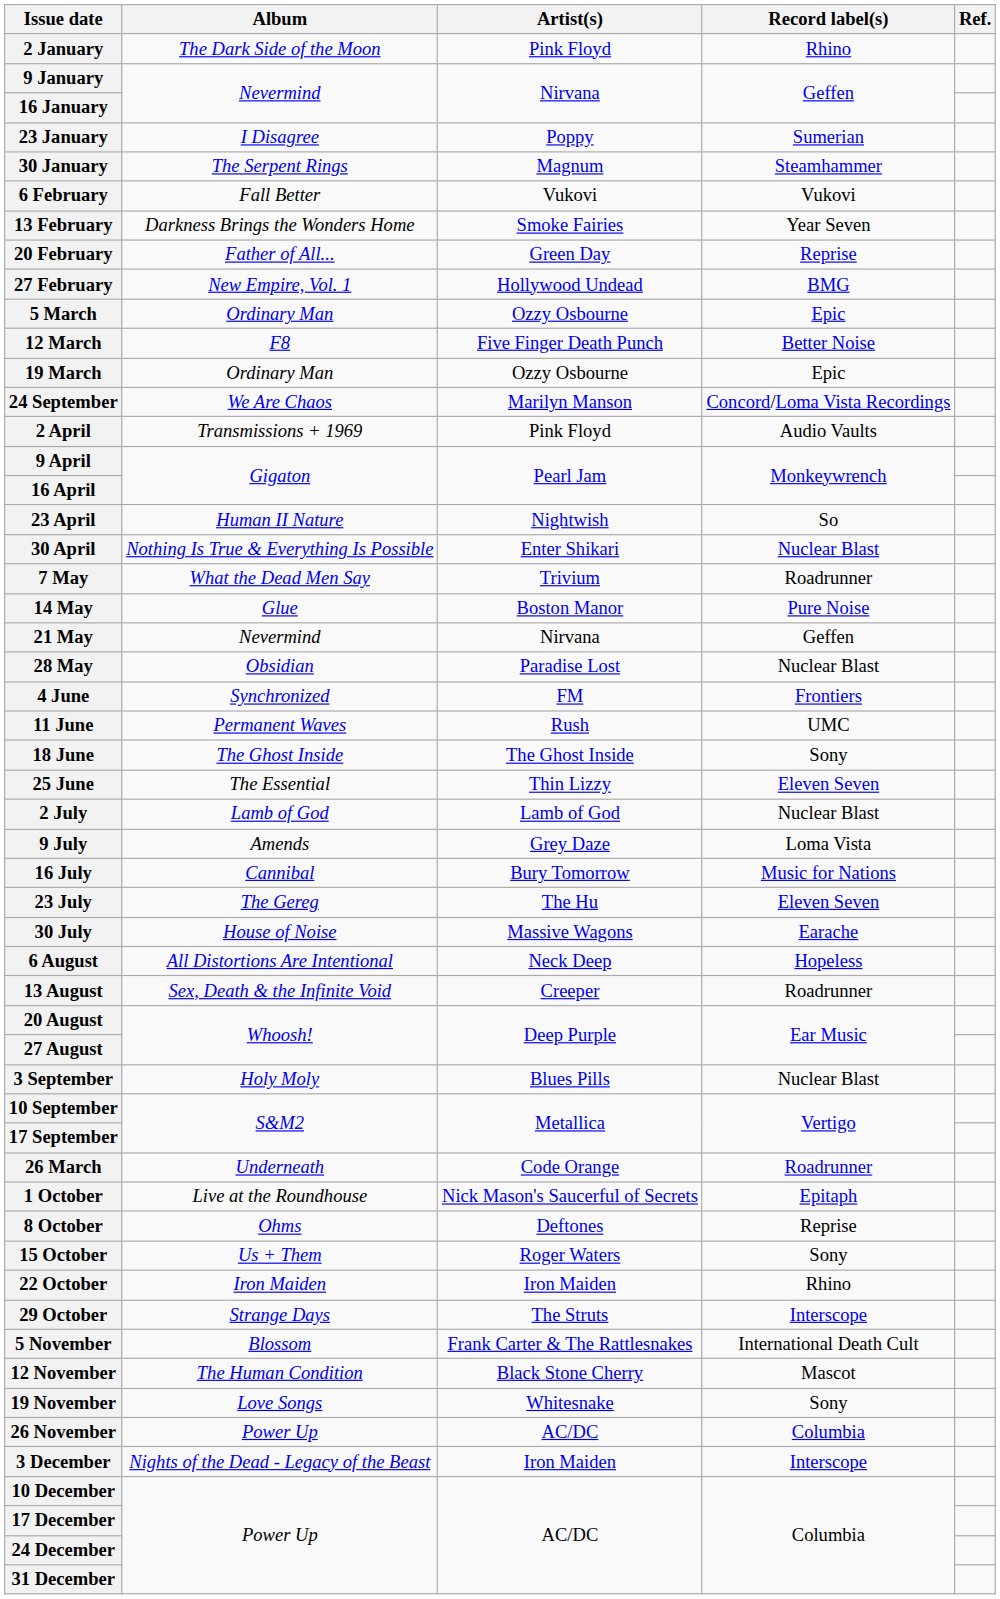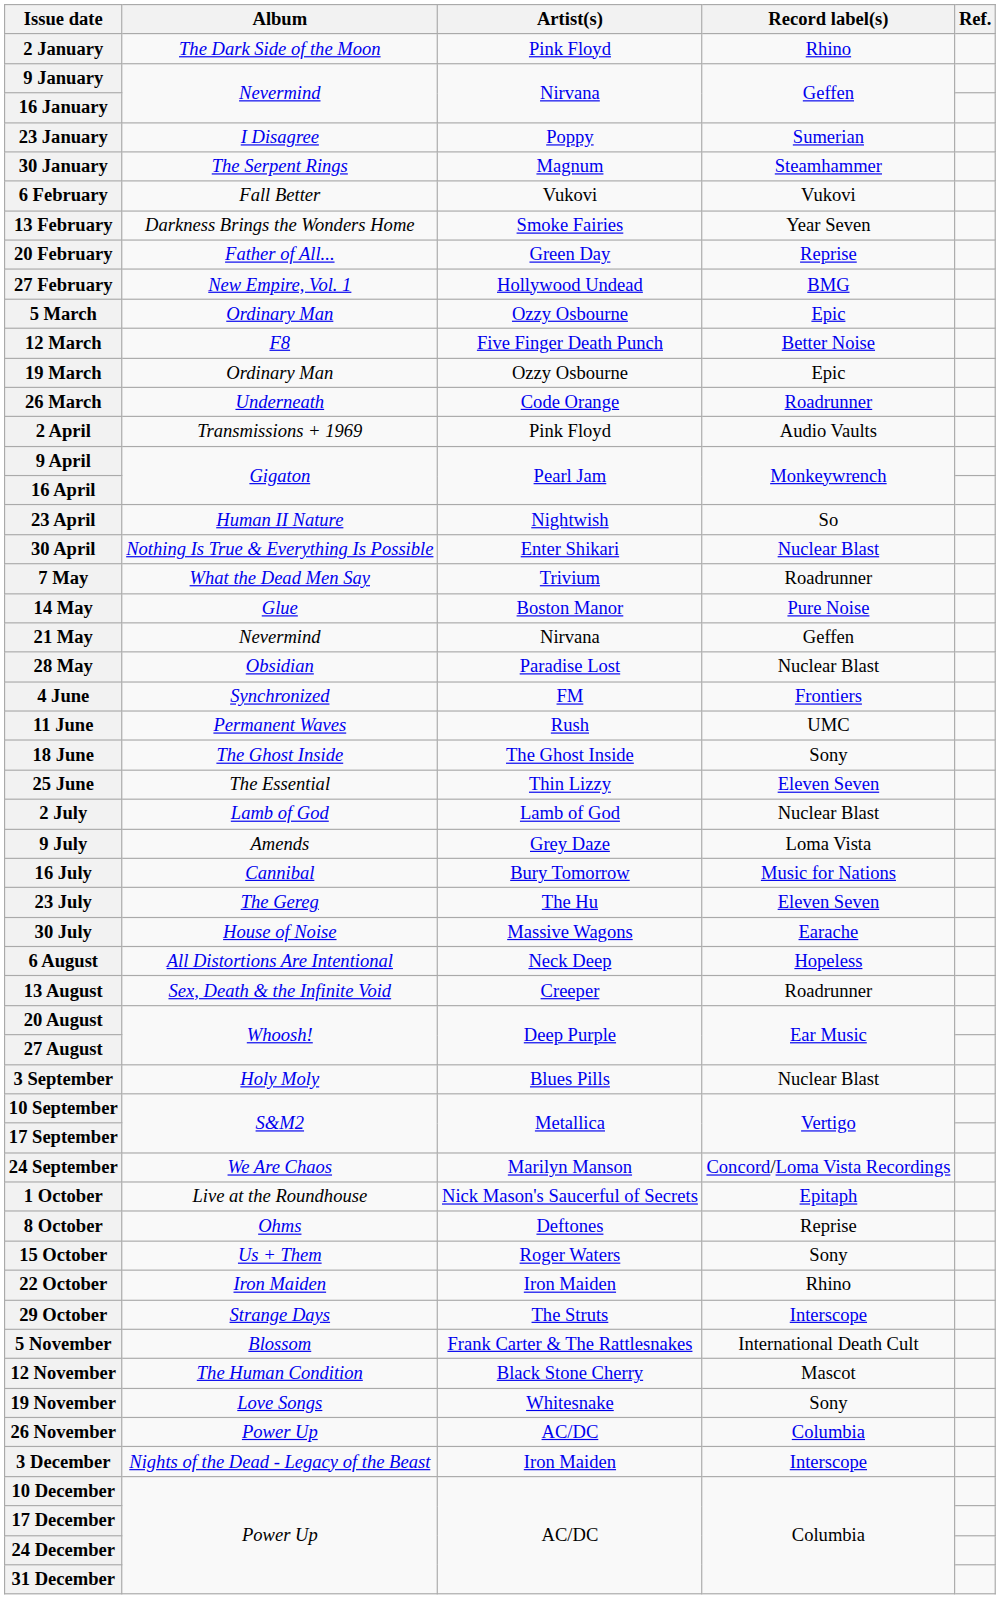rows swapped: 26 March <-> 24 September
